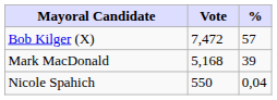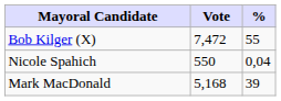Bob Kilger (X) | %: 57 -> 55
rows swapped: Mark MacDonald <-> Nicole Spahich
